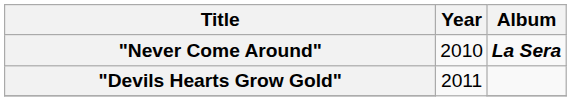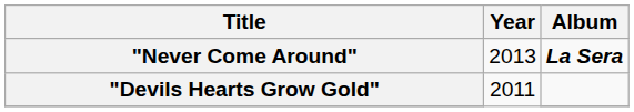"Never Come Around" | Year: 2010 -> 2013
